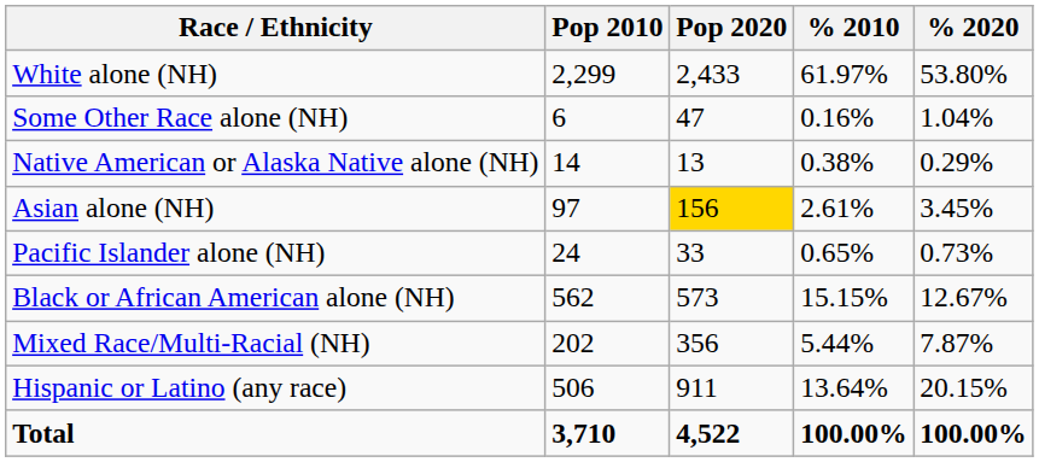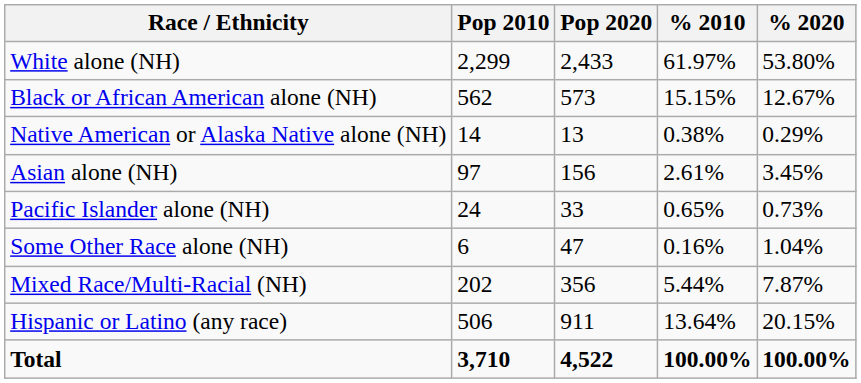rows swapped: Black or African American alone (NH) <-> Some Other Race alone (NH)
Asian alone (NH) | Pop 2020: gold background -> no background
